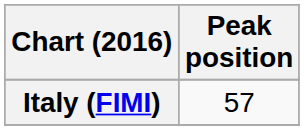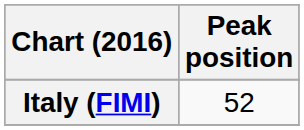Italy (FIMI) | Peak position: 57 -> 52
